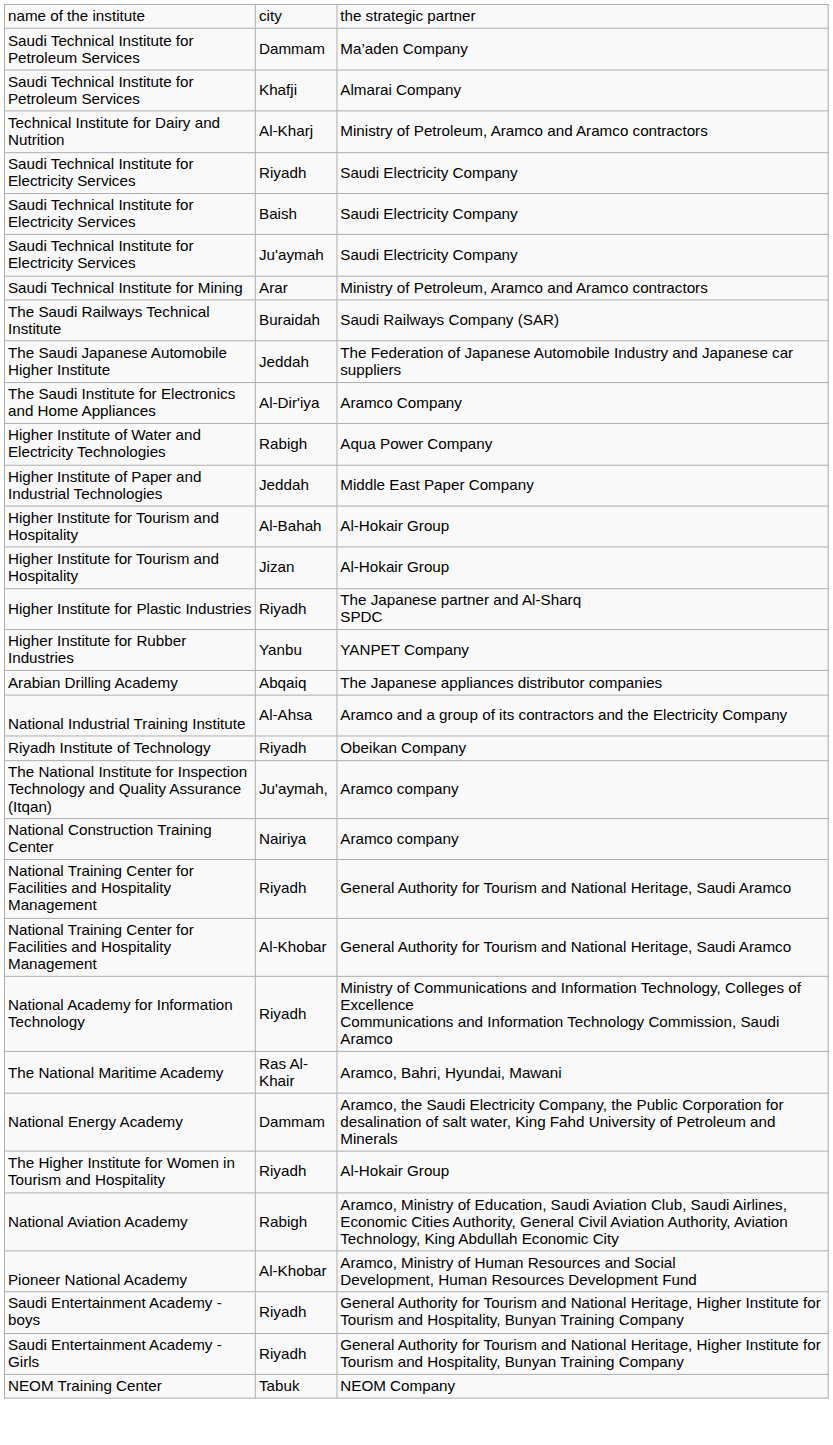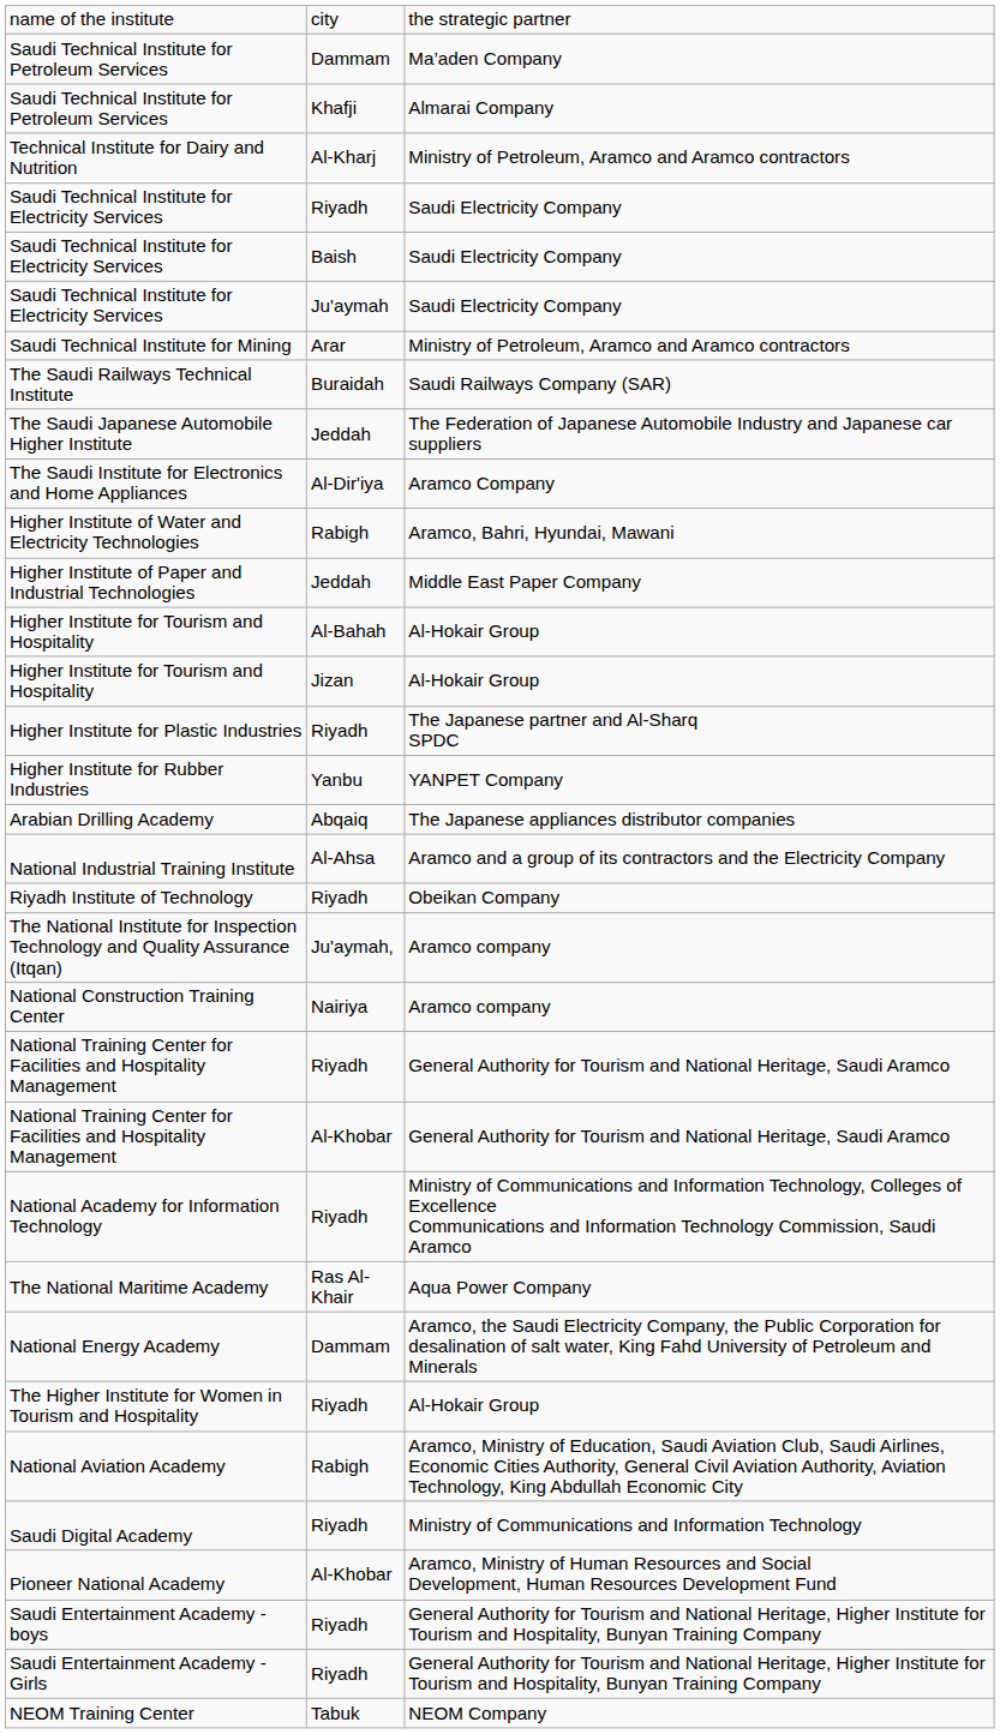Higher Institute of Water and Electricity Technologies | column 3: Aqua Power Company -> Aramco, Bahri, Hyundai, Mawani
The National Maritime Academy | column 3: Aramco, Bahri, Hyundai, Mawani -> Aqua Power Company
+ row: Saudi Digital Academy | Riyadh | Ministry of Communications and Information Technology
